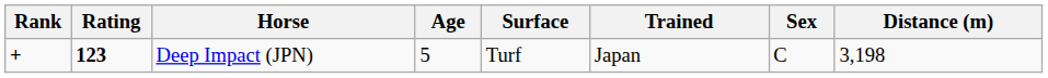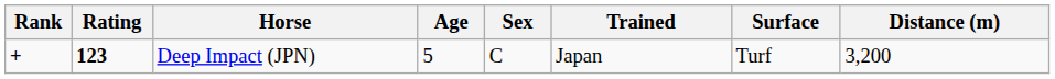columns swapped: Sex <-> Surface
Deep Impact (JPN) | Distance (m): 3,198 -> 3,200
